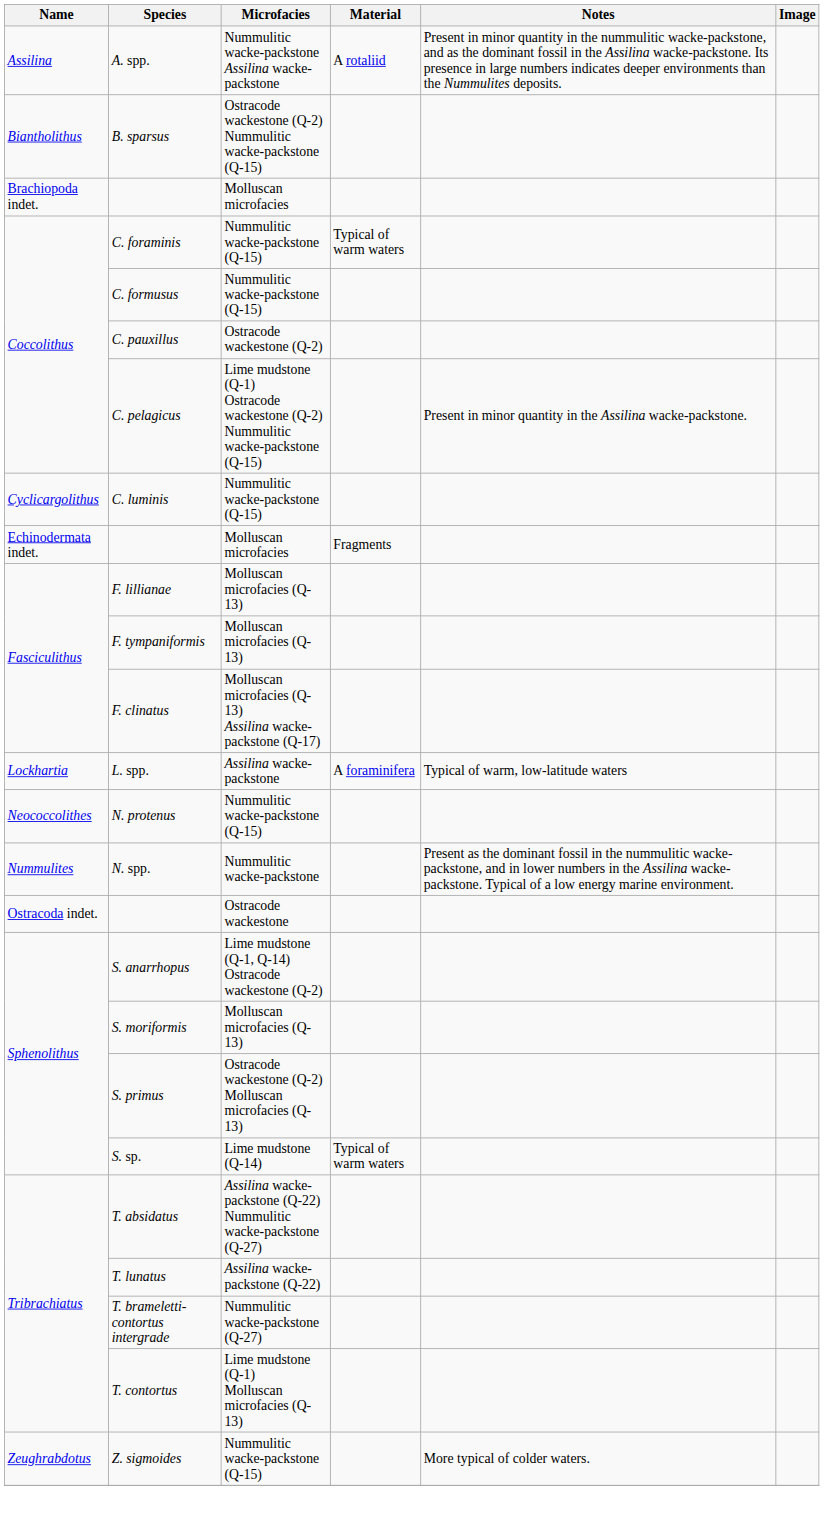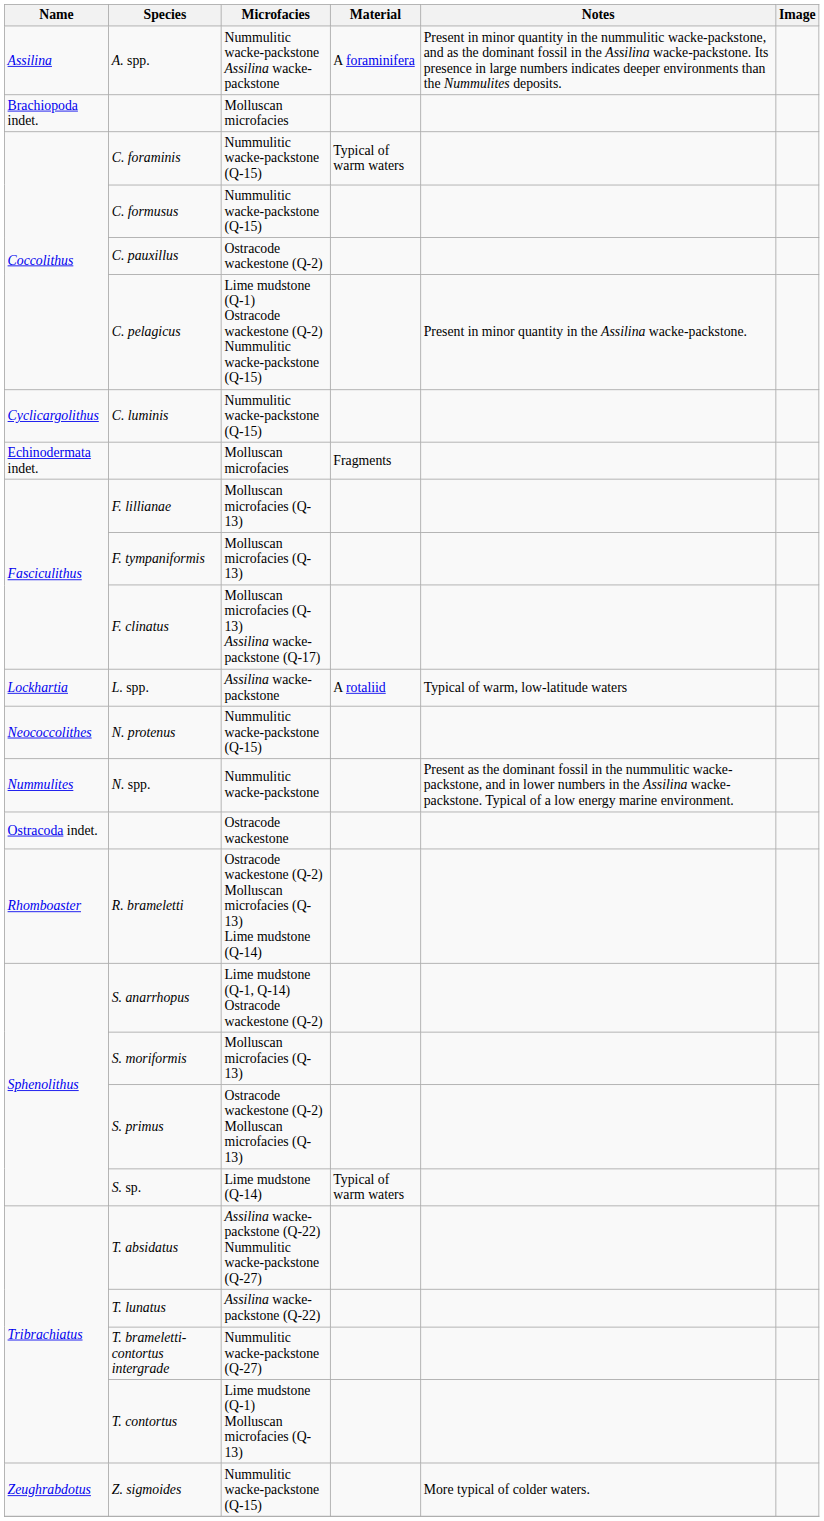A. spp. | Material: A rotaliid -> A foraminifera
- row: Biantholithus | B. sparsus | Ostracode wackestone (Q-2) Nummulitic wacke-packstone (Q-15)
L. spp. | Material: A foraminifera -> A rotaliid
+ row: Rhomboaster | R. brameletti | Ostracode wackestone (Q-2) Molluscan microfacies (Q-13) Lime mudstone (Q-14)
